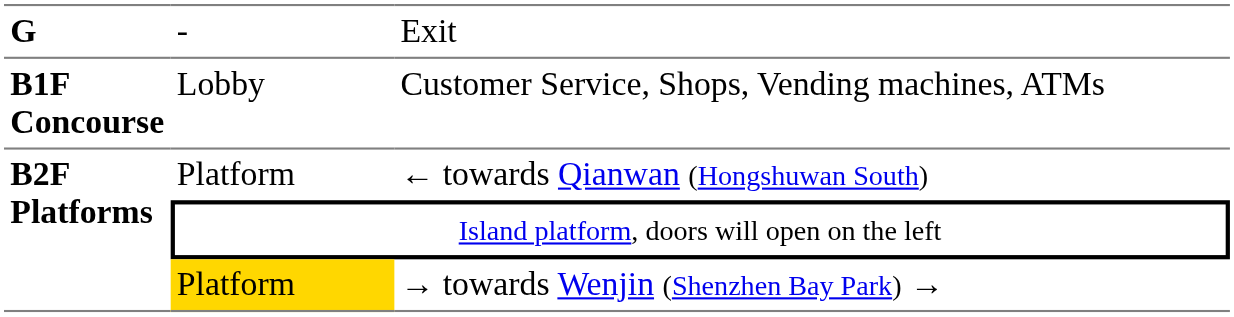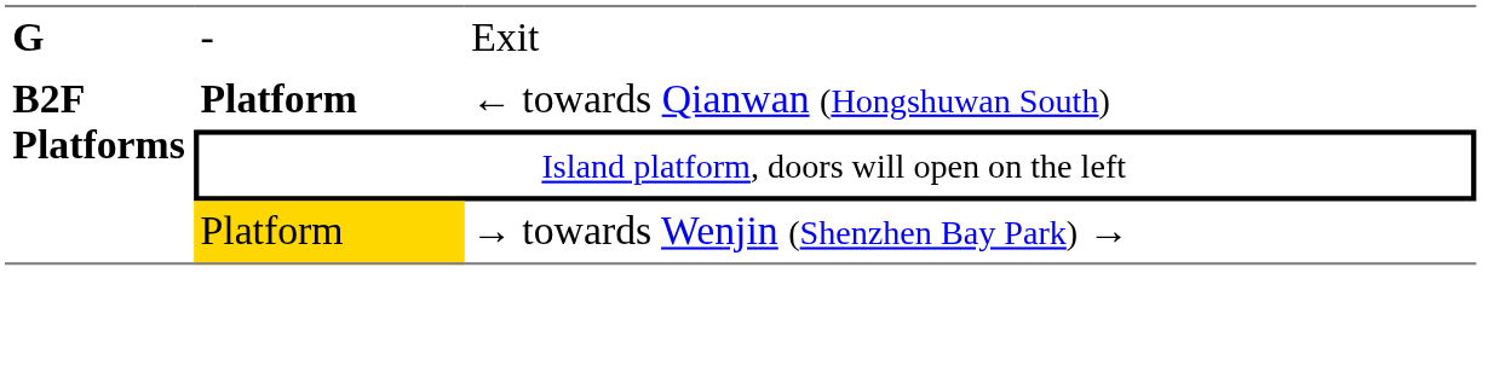- row: B1F Concourse | Lobby | Customer Service, Shops, Vending machines, ATMs
← towards Qianwan (Hongshuwan South) | column 2: normal -> bold
